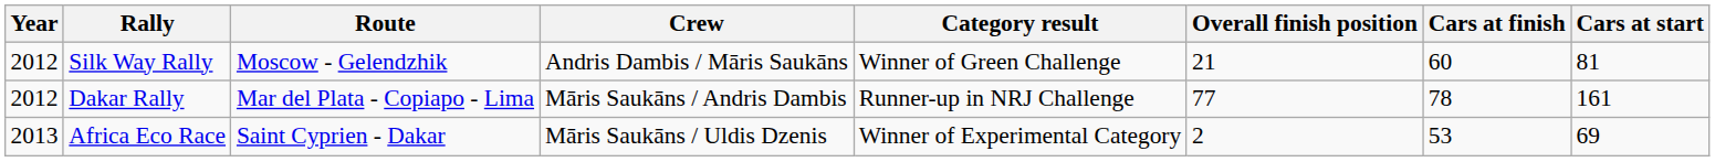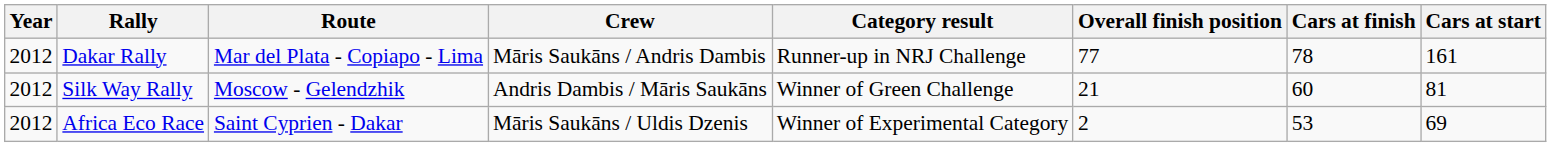rows swapped: Dakar Rally <-> Silk Way Rally
Africa Eco Race | Year: 2013 -> 2012
